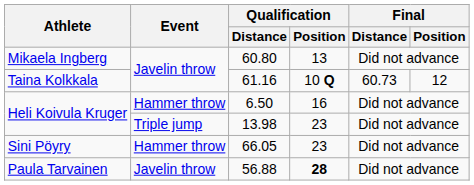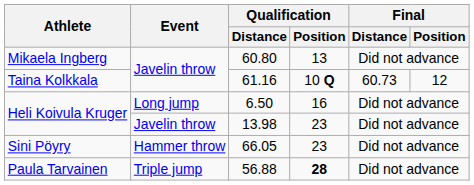6.50 | Event: Hammer throw -> Long jump
13.98 | Event: Triple jump -> Javelin throw
56.88 | Event: Javelin throw -> Triple jump
